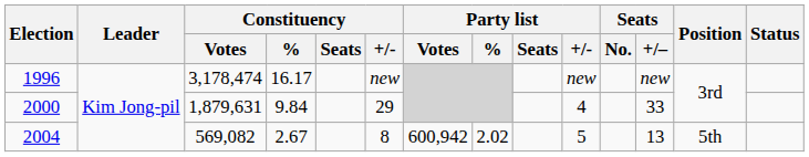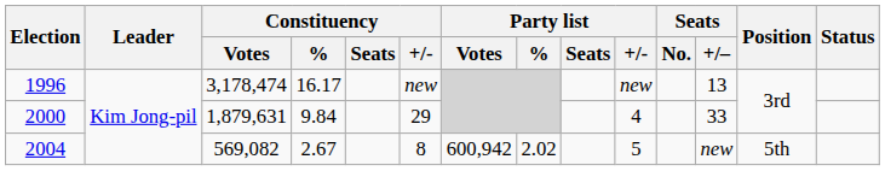1996 | Seats / +/–: new -> 13
2004 | Seats / +/–: 13 -> new
